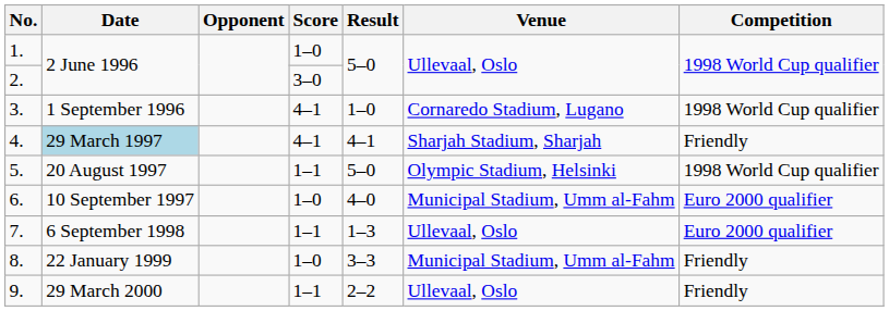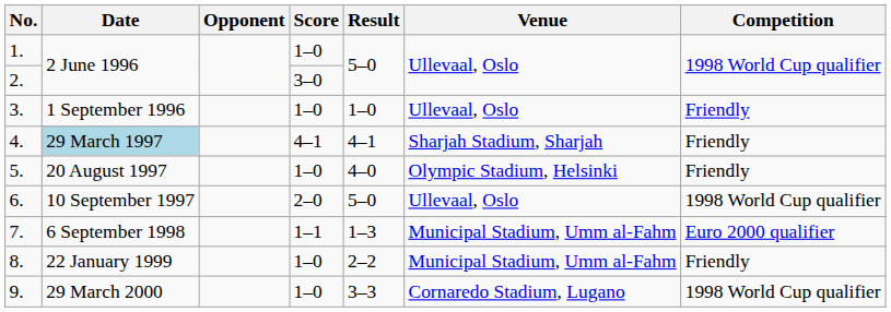3. | Score: 4–1 -> 1–0
3. | Venue: Cornaredo Stadium, Lugano -> Ullevaal, Oslo
3. | Competition: 1998 World Cup qualifier -> Friendly
5. | Score: 1–1 -> 1–0
5. | Result: 5–0 -> 4–0
5. | Competition: 1998 World Cup qualifier -> Friendly
6. | Score: 1–0 -> 2–0
6. | Result: 4–0 -> 5–0
6. | Venue: Municipal Stadium, Umm al-Fahm -> Ullevaal, Oslo
6. | Competition: Euro 2000 qualifier -> 1998 World Cup qualifier
7. | Venue: Ullevaal, Oslo -> Municipal Stadium, Umm al-Fahm
8. | Result: 3–3 -> 2–2
9. | Score: 1–1 -> 1–0
9. | Result: 2–2 -> 3–3
9. | Venue: Ullevaal, Oslo -> Cornaredo Stadium, Lugano
9. | Competition: Friendly -> 1998 World Cup qualifier
